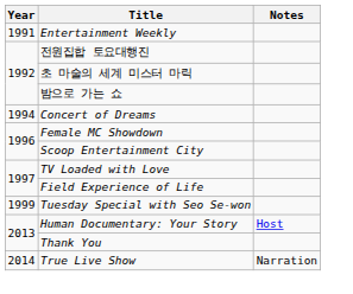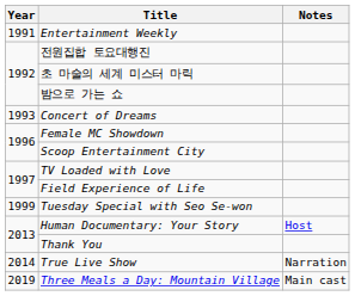Concert of Dreams | Year: 1994 -> 1993
+ row: 2019 | Three Meals a Day: Mountain Village | Main cast
